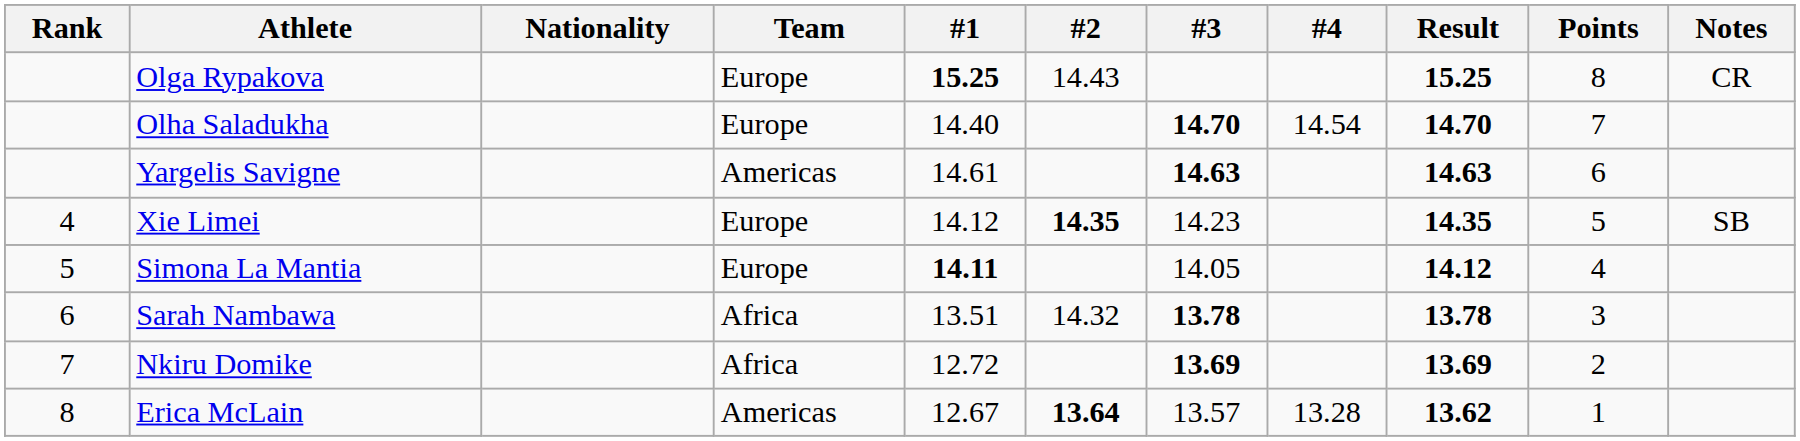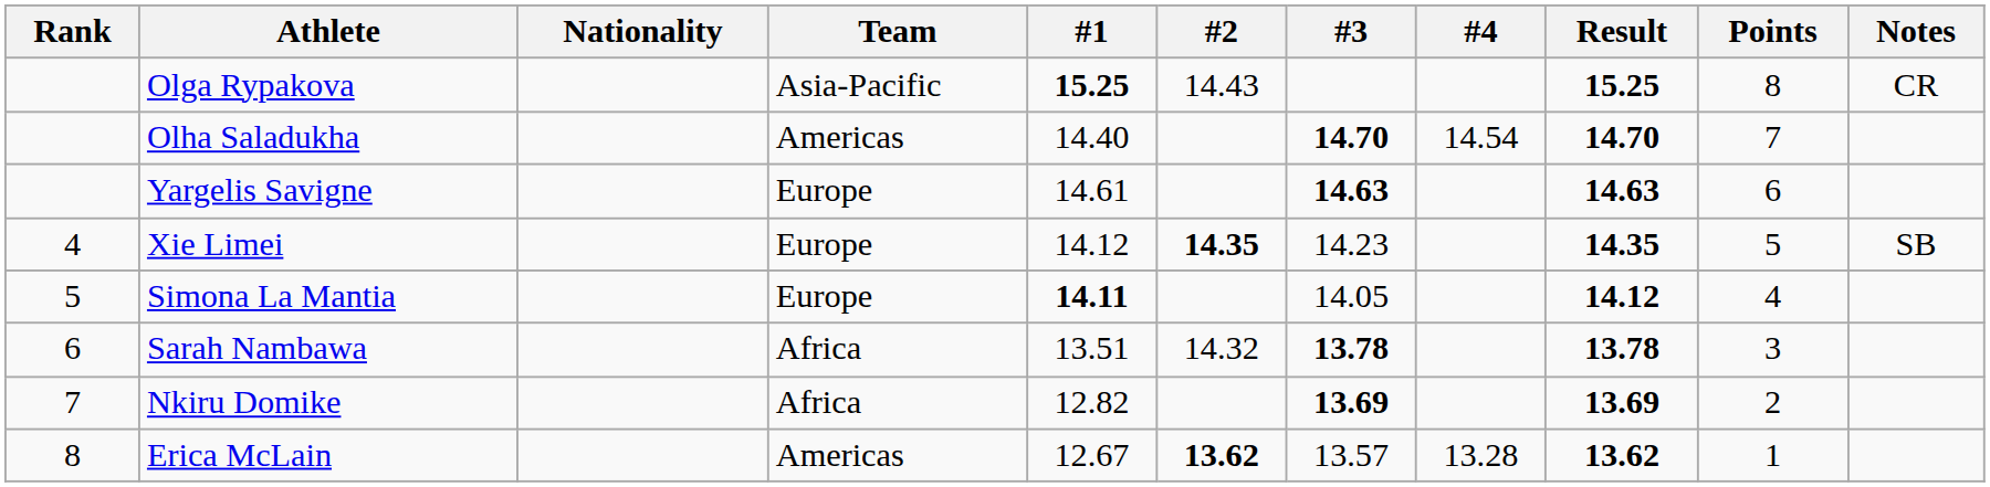Olga Rypakova | Team: Europe -> Asia-Pacific
Olha Saladukha | Team: Europe -> Americas
Yargelis Savigne | Team: Americas -> Europe
Nkiru Domike | #1: 12.72 -> 12.82
Erica McLain | #2: 13.64 -> 13.62
